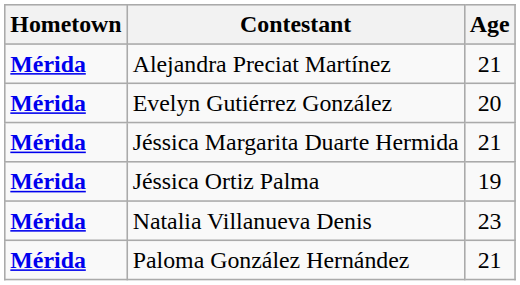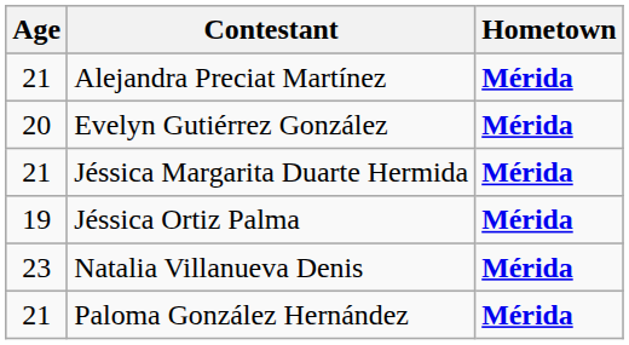columns swapped: Hometown <-> Age
